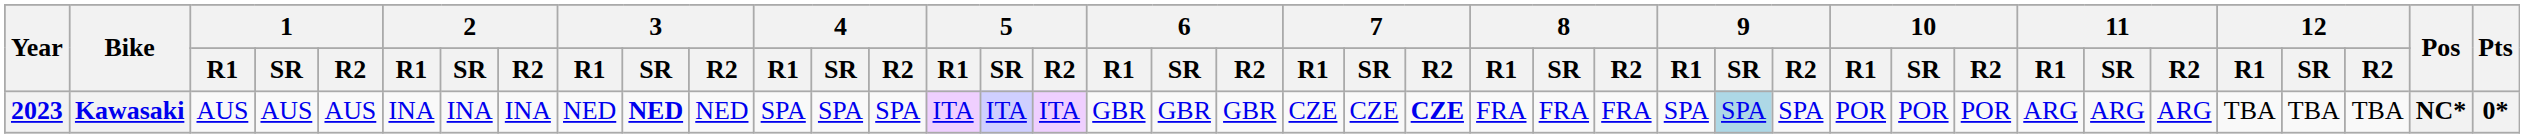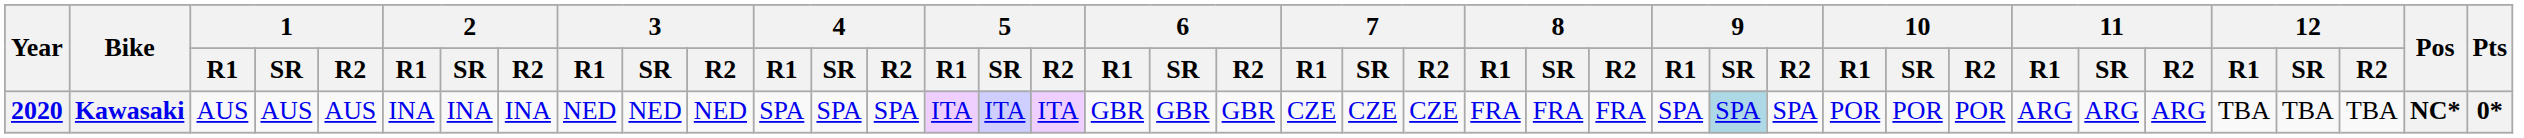Kawasaki | Year: 2023 -> 2020
Kawasaki | 3 / SR: bold -> normal
Kawasaki | 7 / R2: bold -> normal
